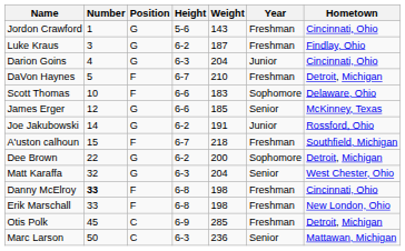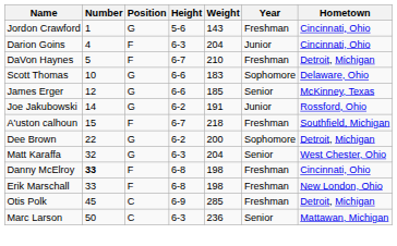- row: Luke Kraus | 3 | G | 6-2 | 187 | Freshman | Findlay, Ohio
Darion Goins | Position: G -> F
Scott Thomas | Position: F -> G
